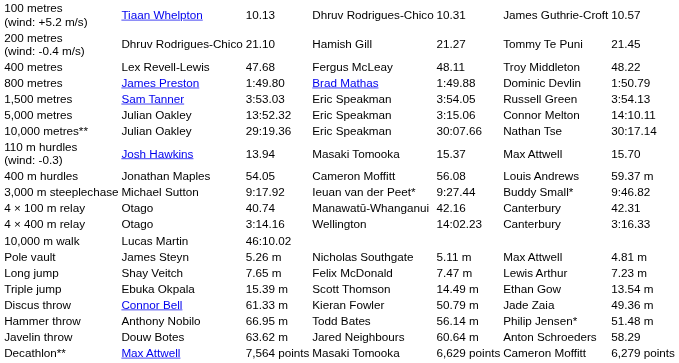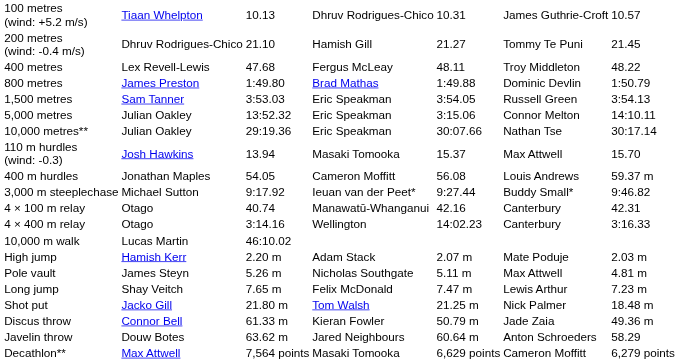+ row: High jump | Hamish Kerr | 2.20 m | Adam Stack | 2.07 m | Mate Poduje | 2.03 m
- row: Triple jump | Ebuka Okpala | 15.39 m | Scott Thomson | 14.49 m | Ethan Gow | 13.54 m
+ row: Shot put | Jacko Gill | 21.80 m | Tom Walsh | 21.25 m | Nick Palmer | 18.48 m
- row: Hammer throw | Anthony Nobilo | 66.95 m | Todd Bates | 56.14 m | Philip Jensen* | 51.48 m
